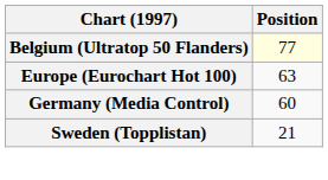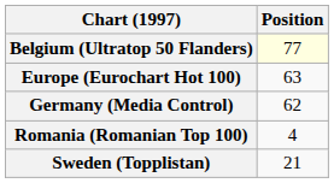Germany (Media Control) | Position: 60 -> 62
+ row: Romania (Romanian Top 100) | 4
